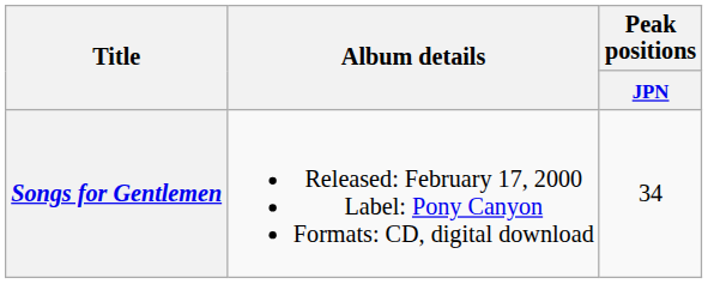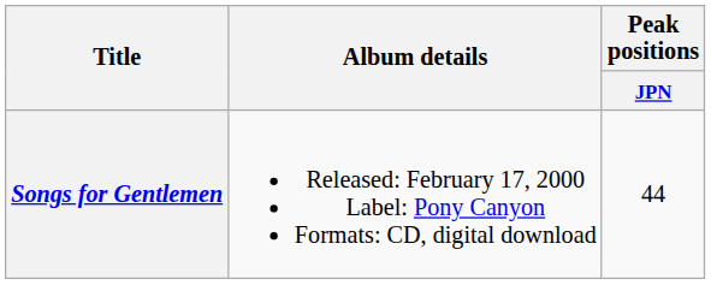Songs for Gentlemen | Peak positions / JPN: 34 -> 44
